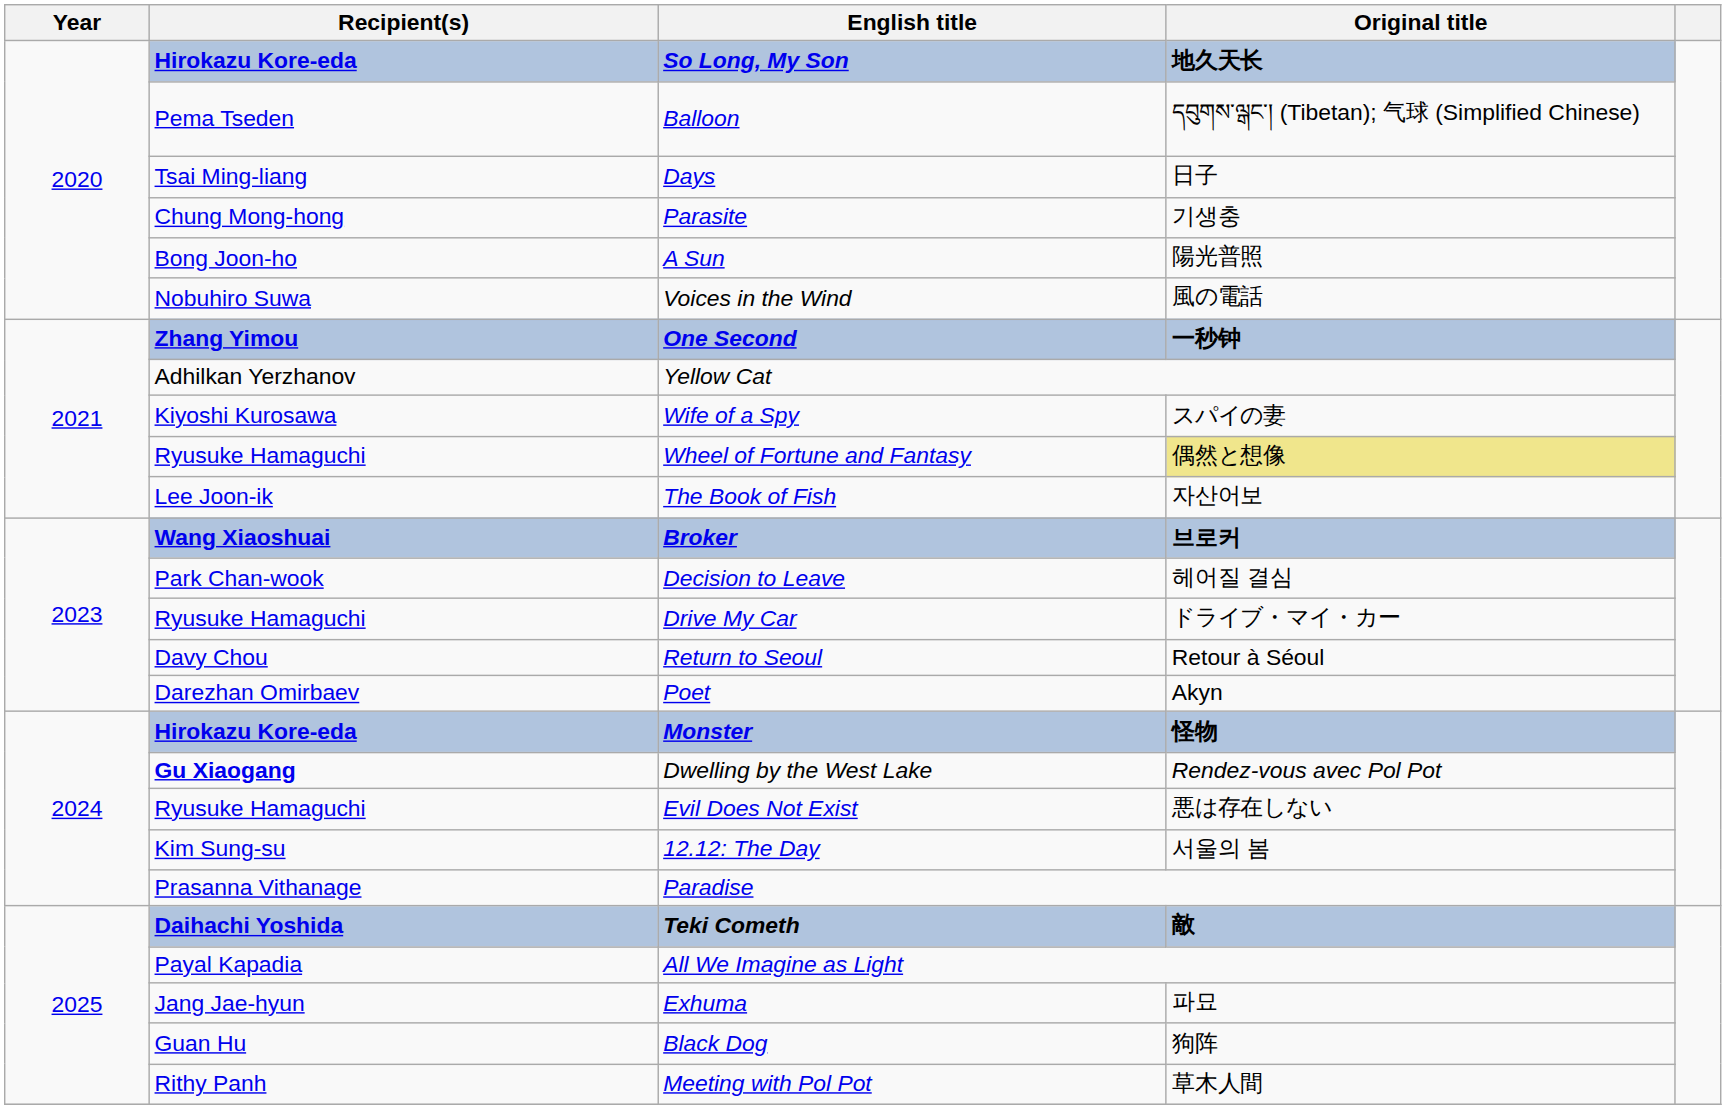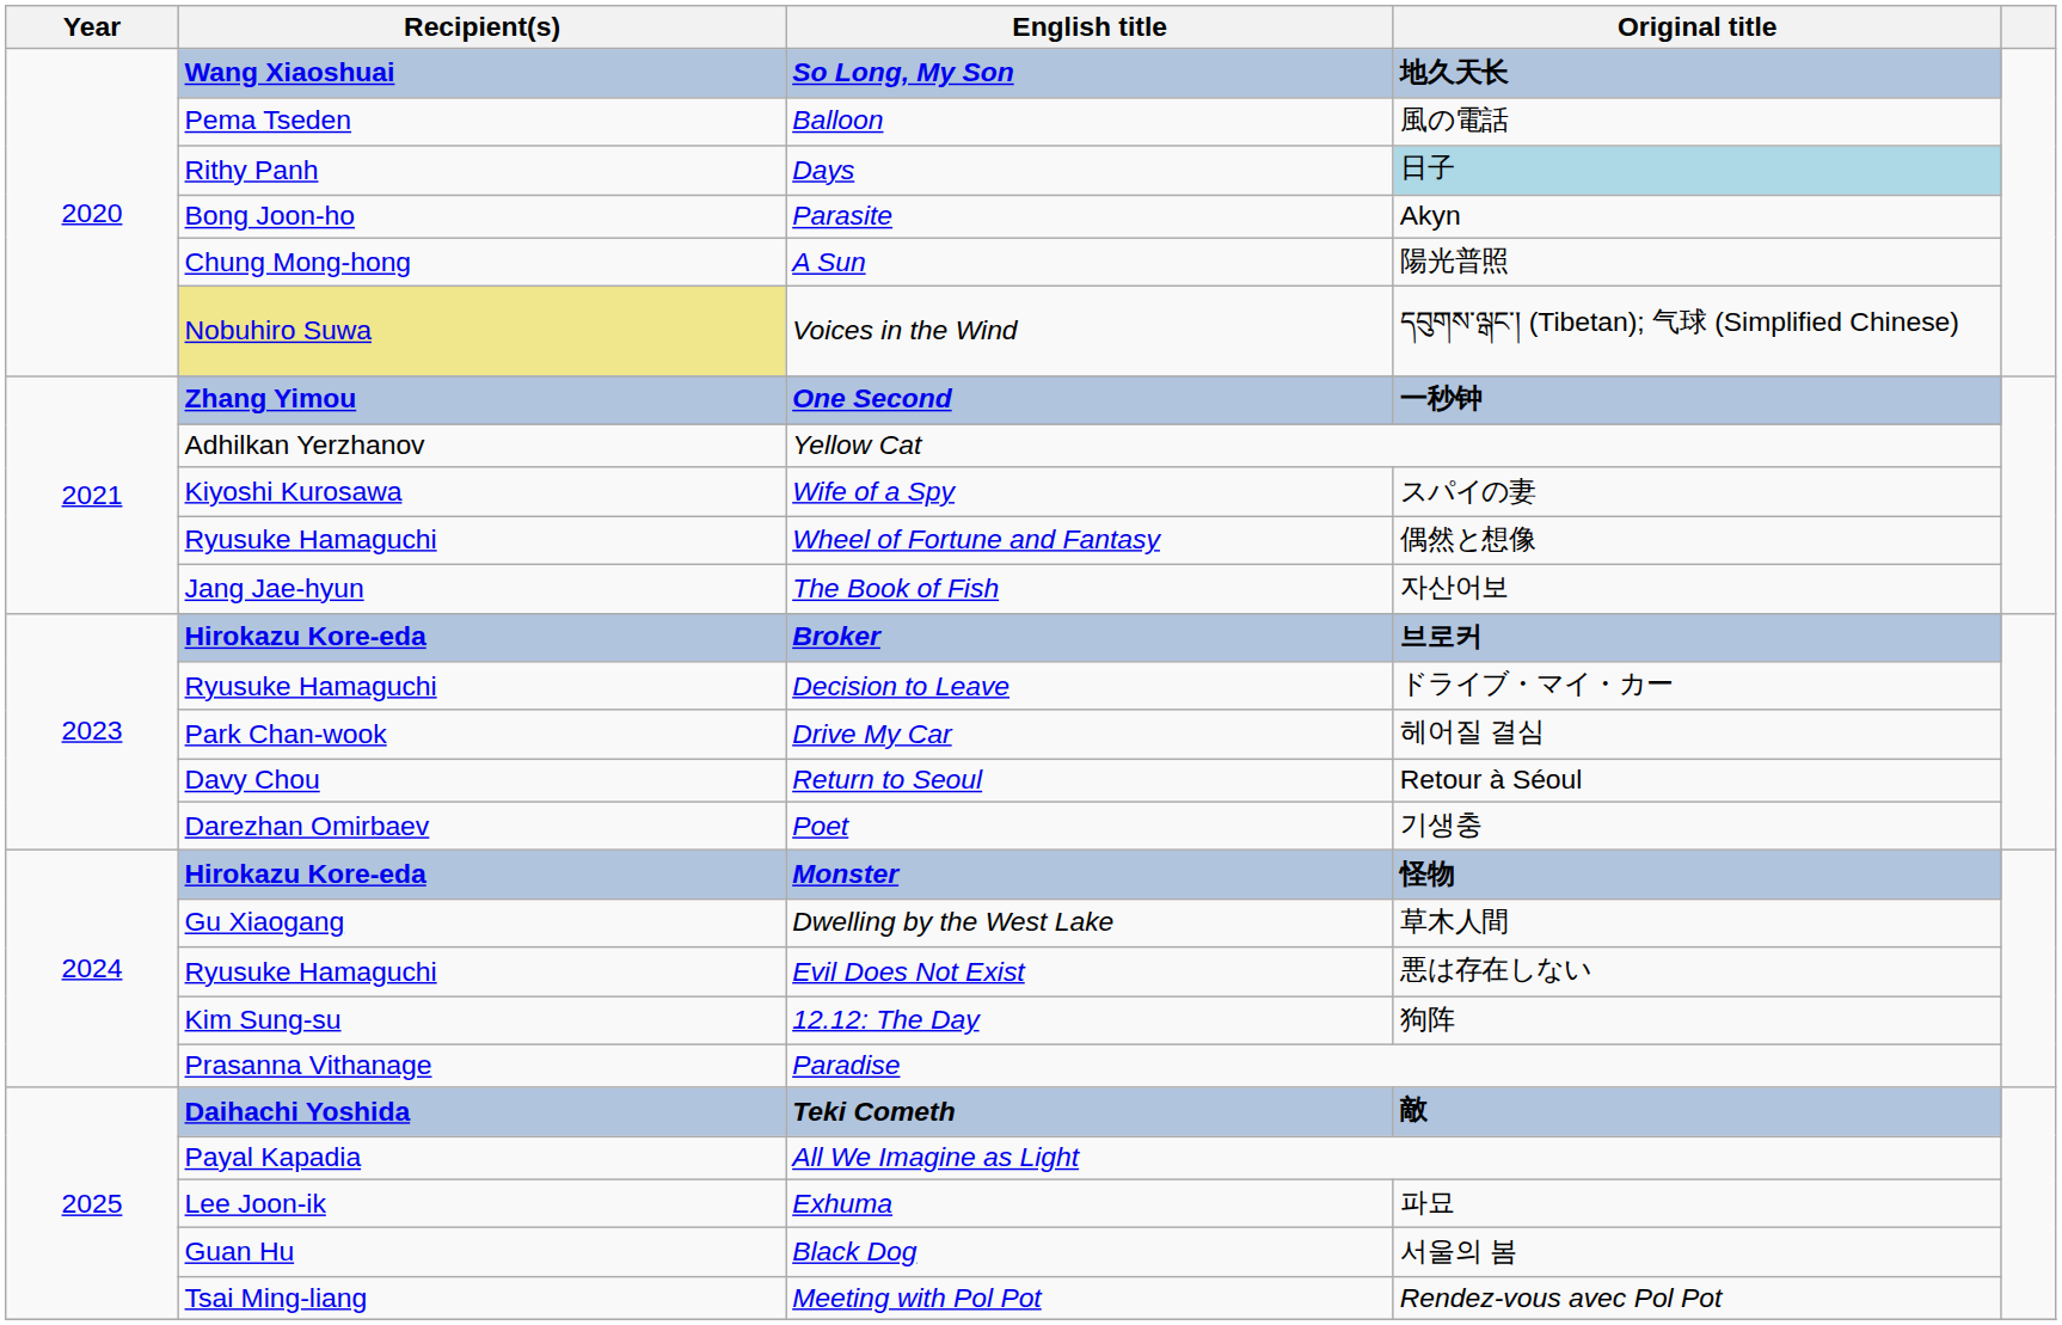So Long, My Son | Recipient(s): Hirokazu Kore-eda -> Wang Xiaoshuai
Balloon | Original title: དབུགས་ལྒང་། (Tibetan); 气球 (Simplified Chinese) -> 風の電話
Days | Recipient(s): Tsai Ming-liang -> Rithy Panh
Days | Original title: no background -> lightblue background
Parasite | Recipient(s): Chung Mong-hong -> Bong Joon-ho
Parasite | Original title: 기생충 -> Akyn
A Sun | Recipient(s): Bong Joon-ho -> Chung Mong-hong
Voices in the Wind | Recipient(s): no background -> khaki background
Voices in the Wind | Original title: 風の電話 -> དབུགས་ལྒང་། (Tibetan); 气球 (Simplified Chinese)
Wheel of Fortune and Fantasy | Original title: khaki background -> no background
The Book of Fish | Recipient(s): Lee Joon-ik -> Jang Jae-hyun
Broker | Recipient(s): Wang Xiaoshuai -> Hirokazu Kore-eda
Decision to Leave | Recipient(s): Park Chan-wook -> Ryusuke Hamaguchi
Decision to Leave | Original title: 헤어질 결심 -> ドライブ・マイ・カー
Drive My Car | Recipient(s): Ryusuke Hamaguchi -> Park Chan-wook
Drive My Car | Original title: ドライブ・マイ・カー -> 헤어질 결심
Poet | Original title: Akyn -> 기생충
Dwelling by the West Lake | Recipient(s): bold -> normal
Dwelling by the West Lake | Original title: Rendez-vous avec Pol Pot -> 草木人間
12.12: The Day | Original title: 서울의 봄 -> 狗阵
Exhuma | Recipient(s): Jang Jae-hyun -> Lee Joon-ik
Black Dog | Original title: 狗阵 -> 서울의 봄
Meeting with Pol Pot | Recipient(s): Rithy Panh -> Tsai Ming-liang
Meeting with Pol Pot | Original title: 草木人間 -> Rendez-vous avec Pol Pot
